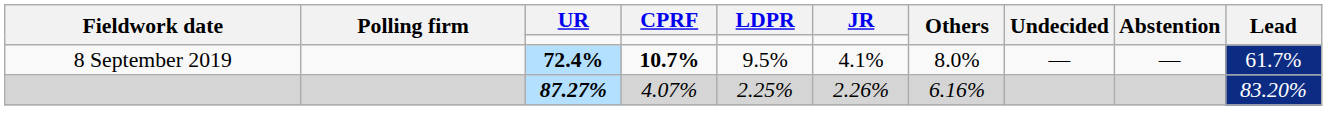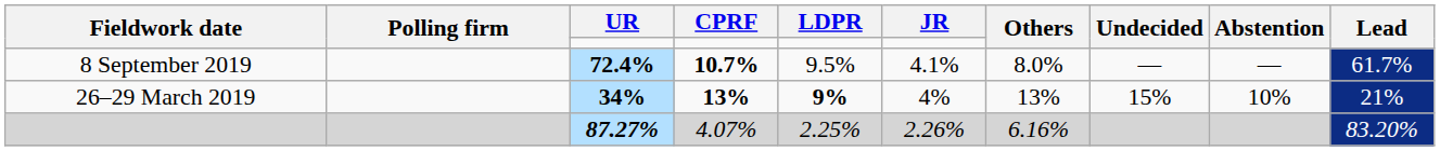+ row: 26–29 March 2019 | 34% | 13% | 9% | 4% | 13% | 15% | 10% | 21%
